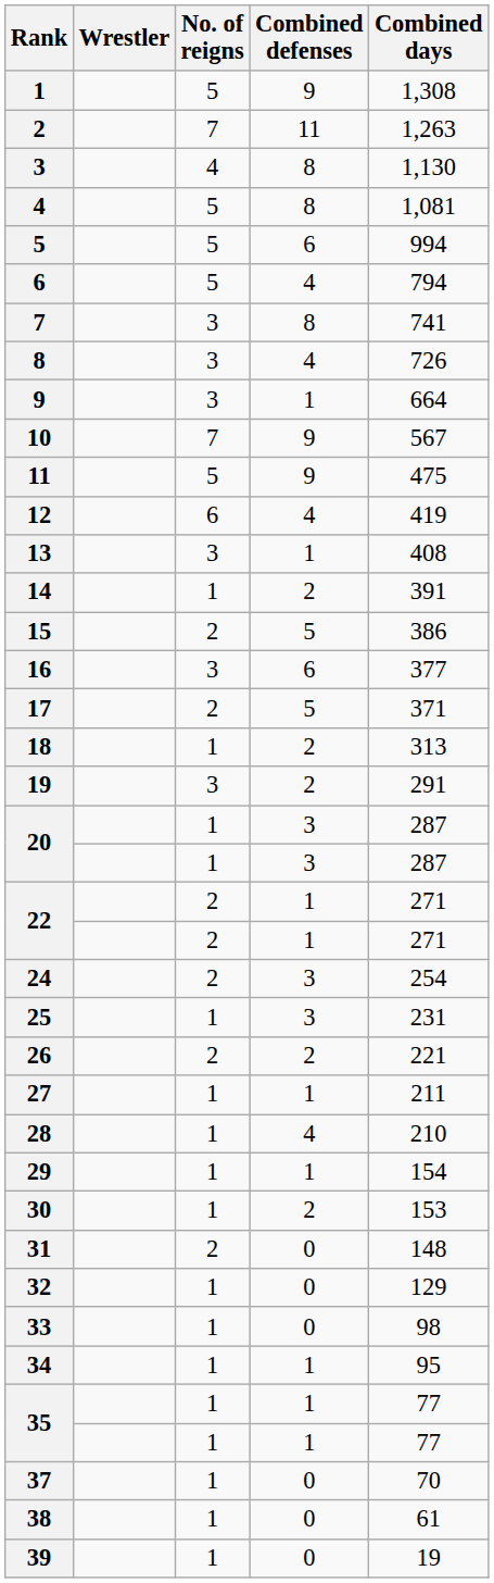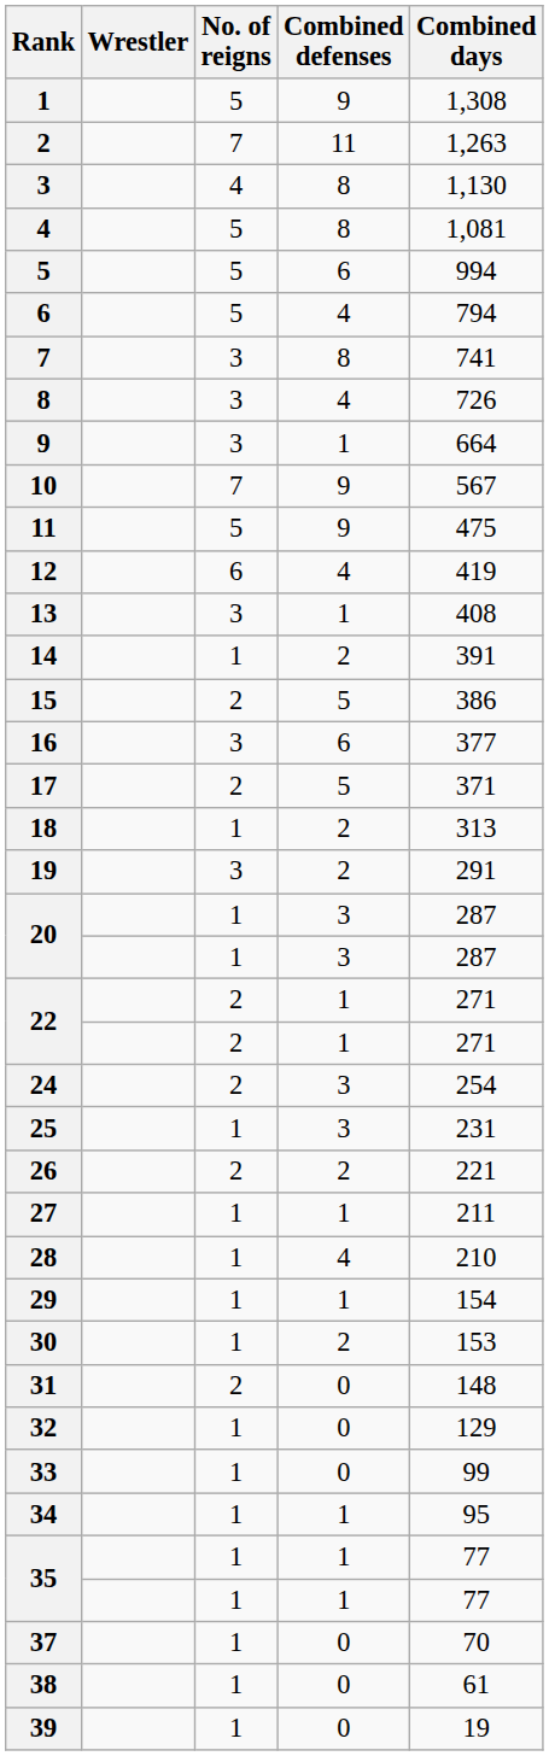33 | Combined days: 98 -> 99
